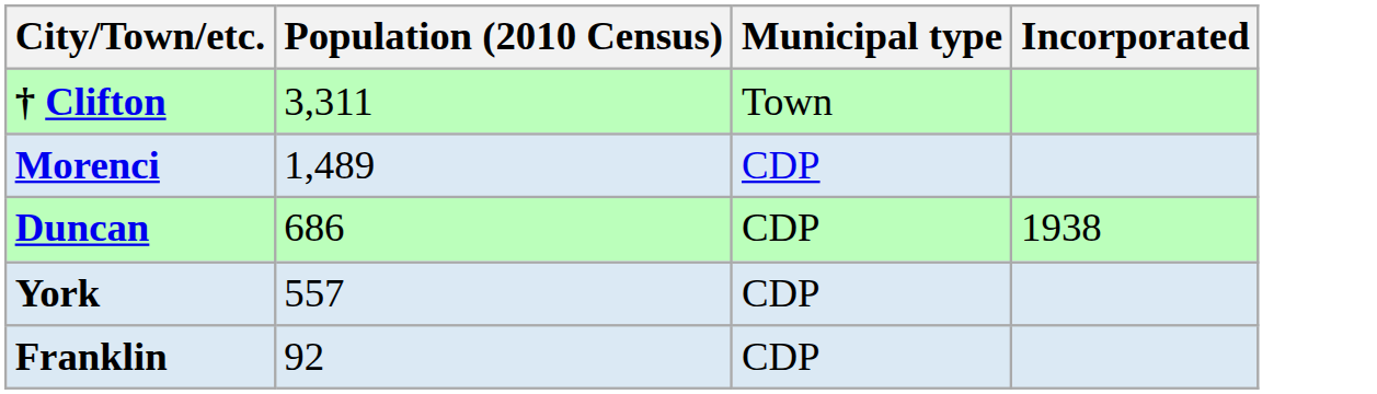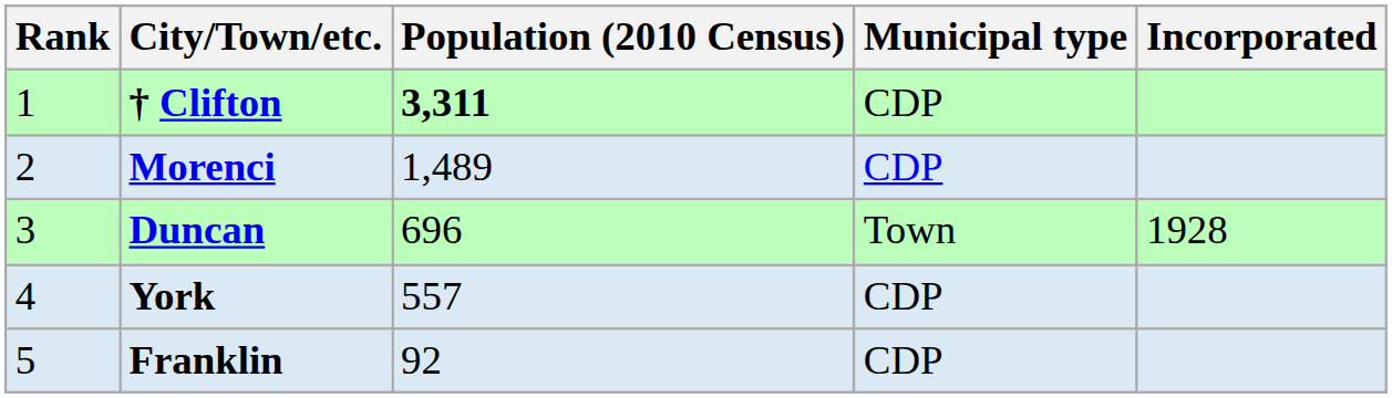+ column: Rank | 1 | 2 | 3 | 4 | 5
† Clifton | Population (2010 Census): normal -> bold
† Clifton | Municipal type: Town -> CDP
Duncan | Population (2010 Census): 686 -> 696
Duncan | Municipal type: CDP -> Town
Duncan | Incorporated: 1938 -> 1928
